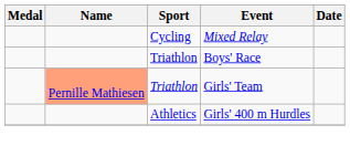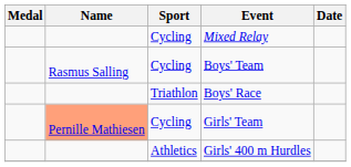+ row: Rasmus Salling | Cycling | Boys' Team
Girls' Team | Sport: Triathlon -> Cycling
